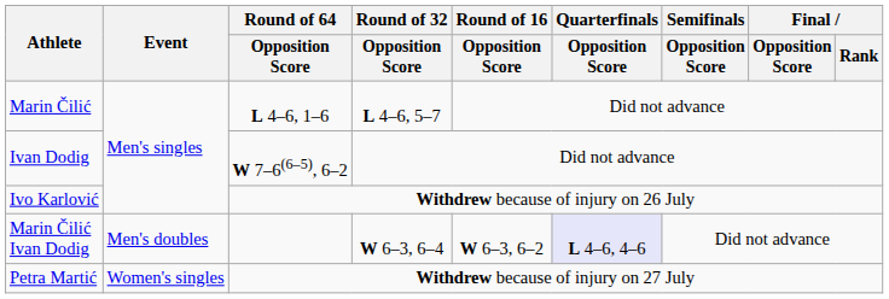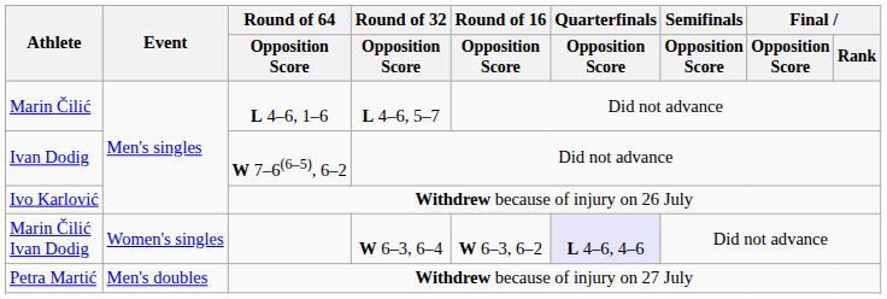Marin Čilić Ivan Dodig | Event: Men's doubles -> Women's singles
Petra Martić | Event: Women's singles -> Men's doubles
